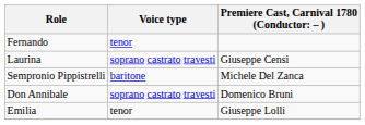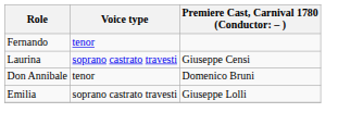- row: Sempronio Pippistrelli | baritone | Michele Del Zanca
Don Annibale | Voice type: soprano castrato travesti -> tenor
Emilia | Voice type: tenor -> soprano castrato travesti
